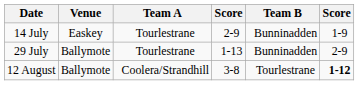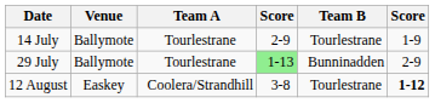14 July | Venue: Easkey -> Ballymote
14 July | Team B: Bunninadden -> Tourlestrane
29 July | column 4: no background -> lightgreen background
12 August | Venue: Ballymote -> Easkey
